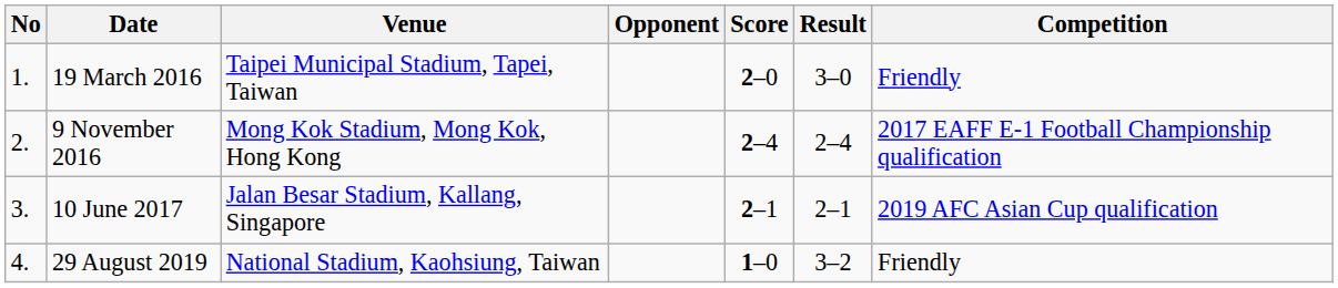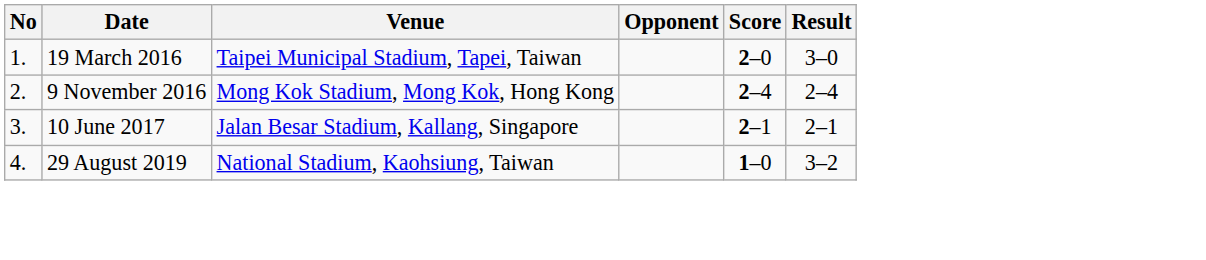- column: Competition | Friendly | 2017 EAFF E-1 Football Championship qualification | 2019 AFC Asian Cup qualification | Friendly
